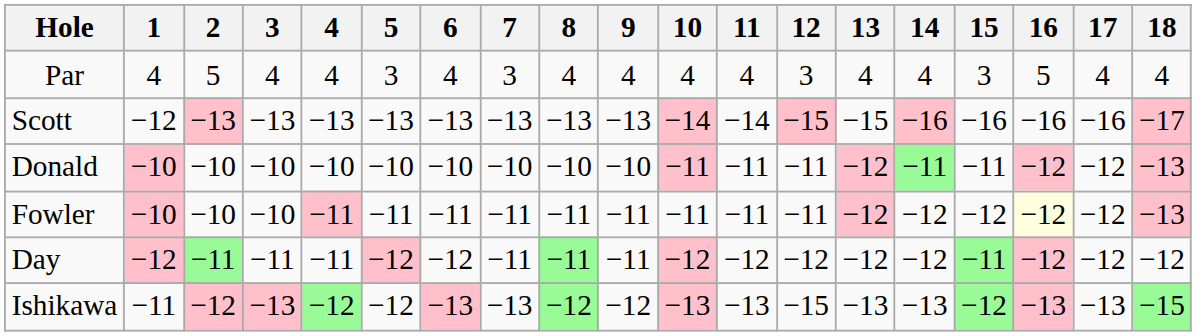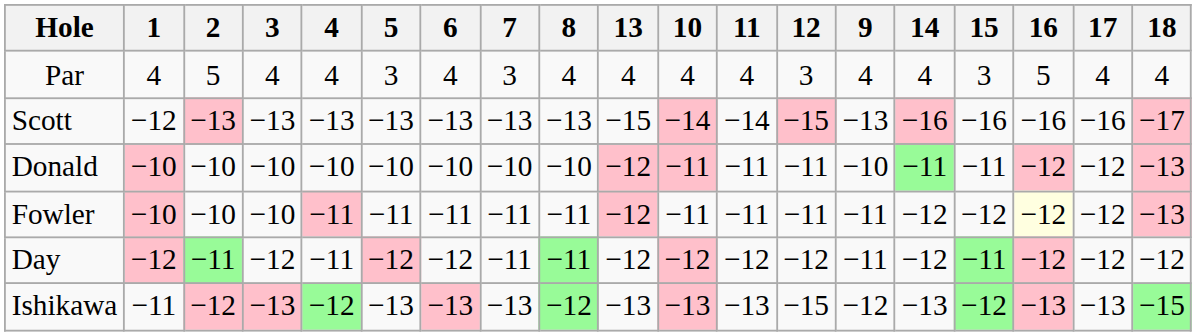columns swapped: 9 <-> 13
Day | 3: −11 -> −12
Ishikawa | 5: −12 -> −13
